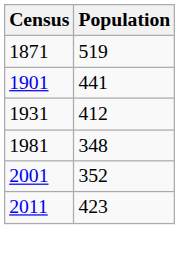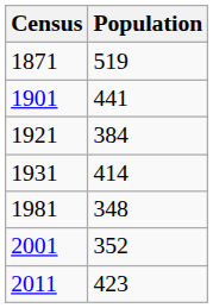+ row: 1921 | 384
1931 | Population: 412 -> 414
